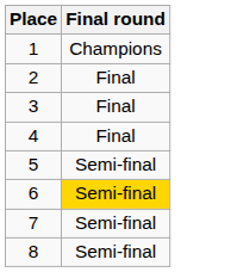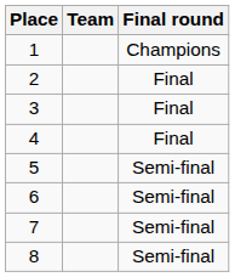+ column: Team
6 | Final round: gold background -> no background
